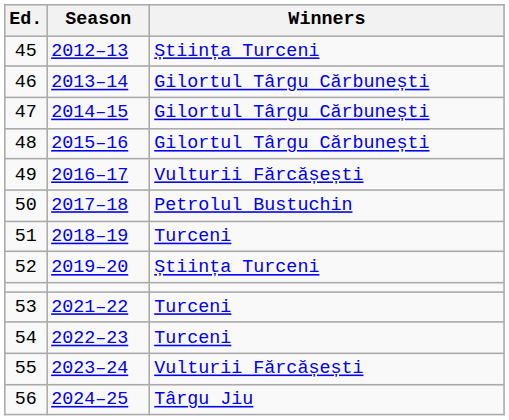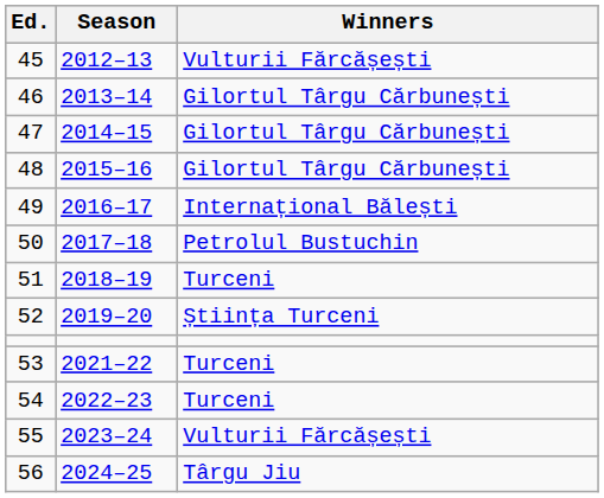45 | Winners: Știința Turceni -> Vulturii Fărcășești
49 | Winners: Vulturii Fărcășești -> Internațional Bălești
